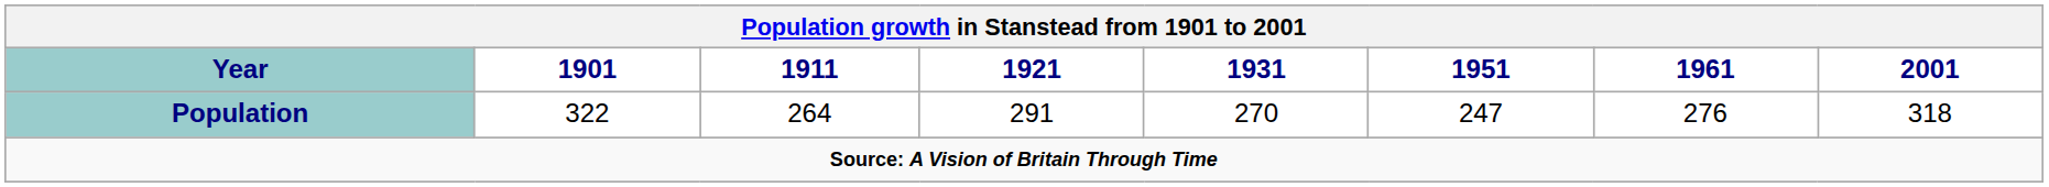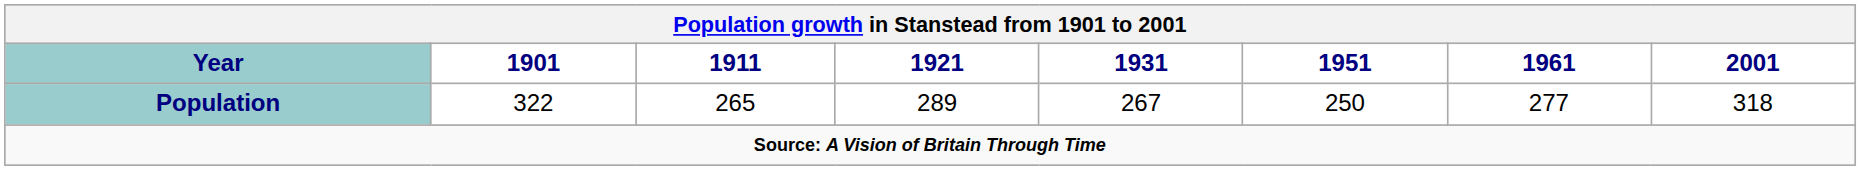Population | 1911: 264 -> 265
Population | 1921: 291 -> 289
Population | 1931: 270 -> 267
Population | 1951: 247 -> 250
Population | 1961: 276 -> 277
